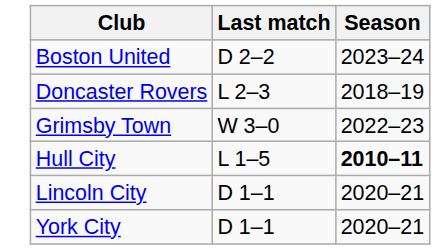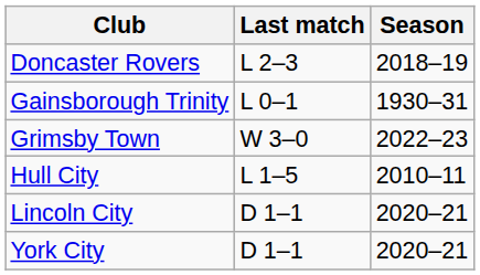- row: Boston United | D 2–2 | 2023–24
+ row: Gainsborough Trinity | L 0–1 | 1930–31
Hull City | Season: bold -> normal
